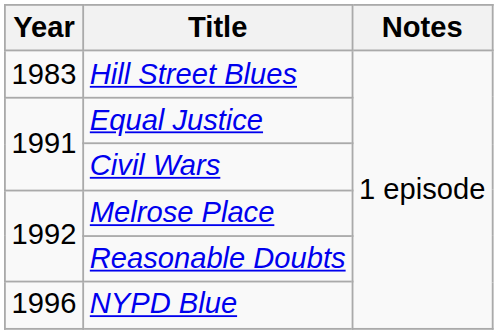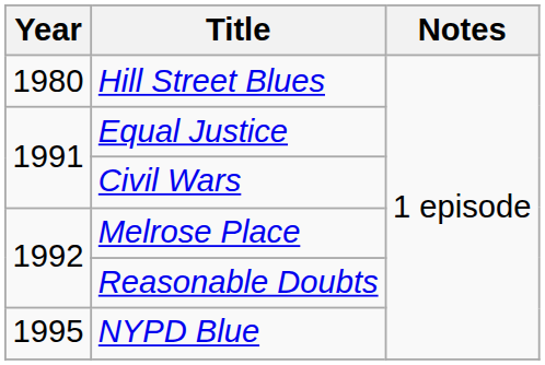Hill Street Blues | Year: 1983 -> 1980
NYPD Blue | Year: 1996 -> 1995
